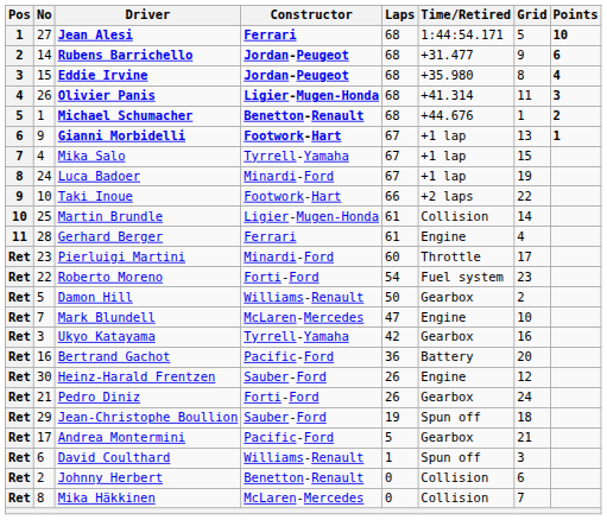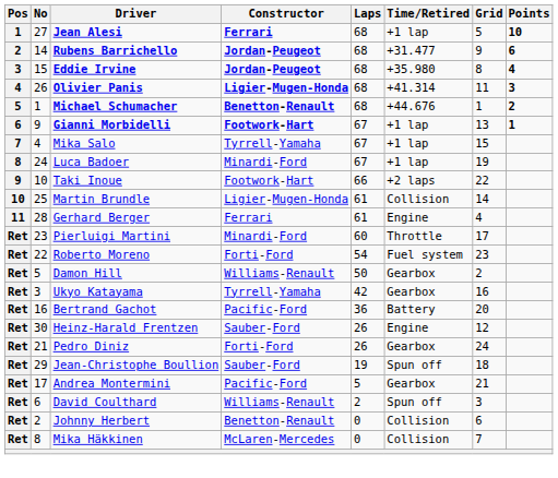Jean Alesi | Time/Retired: 1:44:54.171 -> +1 lap
- row: Ret | 7 | Mark Blundell | McLaren-Mercedes | 47 | Engine | 10
David Coulthard | Laps: 1 -> 2
